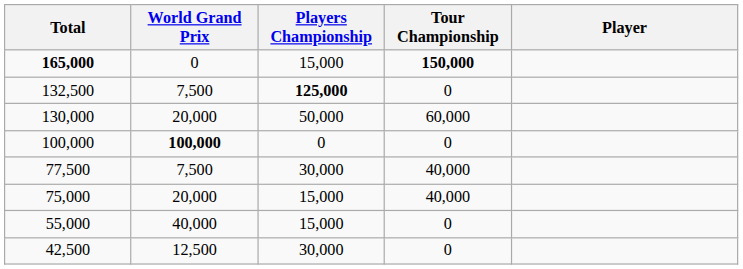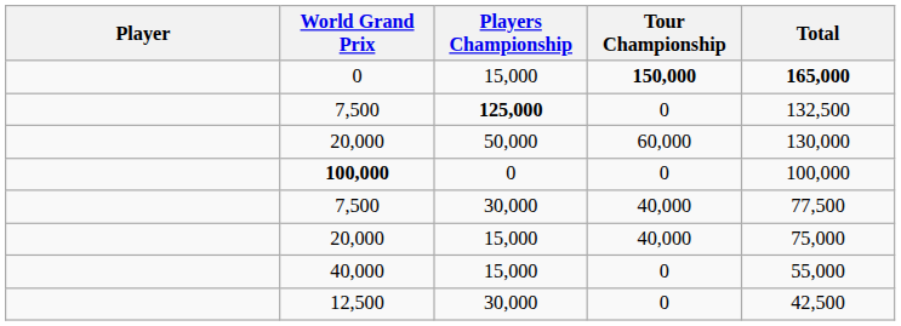columns swapped: Player <-> Total
